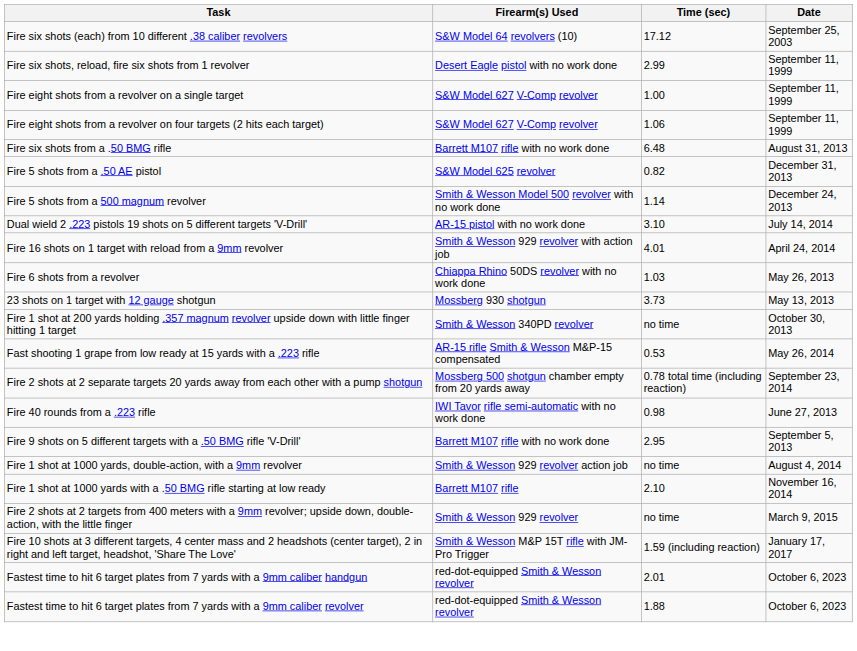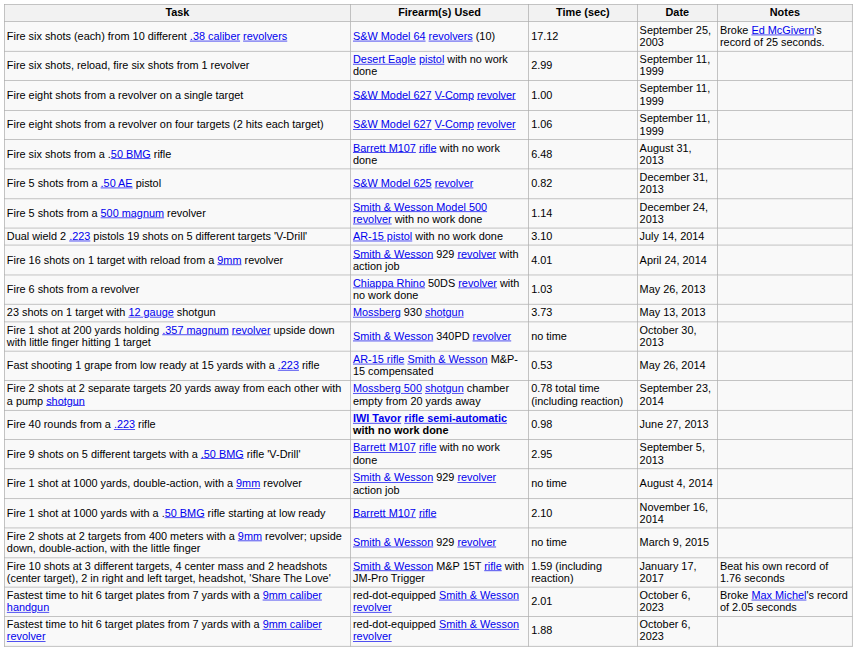+ column: Notes | Broke Ed McGivern's record of 25 seconds. | Beat his own record of 1.76 seconds | Broke Max Michel's record of 2.05 seconds
Fire 40 rounds from a .223 rifle | Firearm(s) Used: normal -> bold
